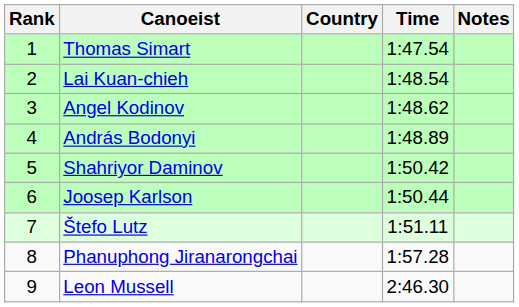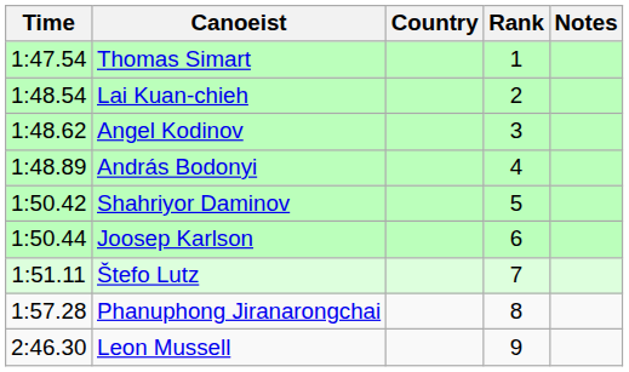columns swapped: Rank <-> Time
